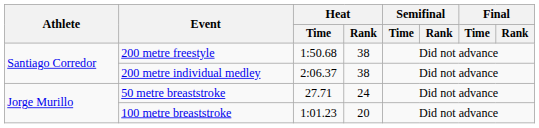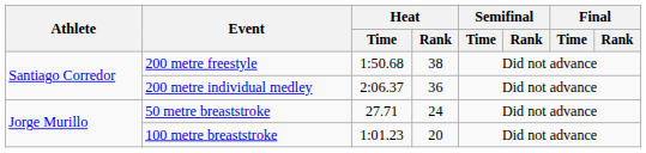200 metre individual medley | Heat / Rank: 38 -> 36
